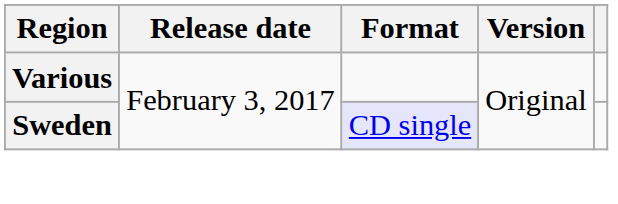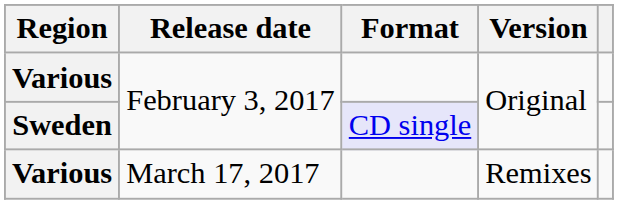+ row: Various | March 17, 2017 | Remixes
